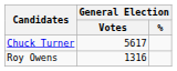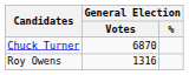Chuck Turner | General Election / Votes: 5617 -> 6870
